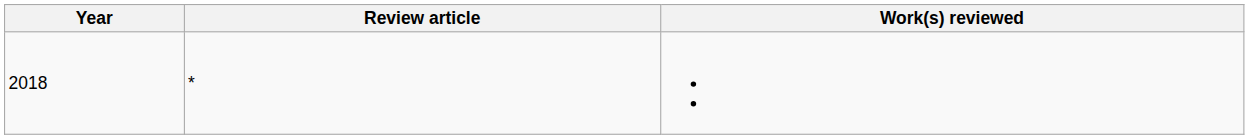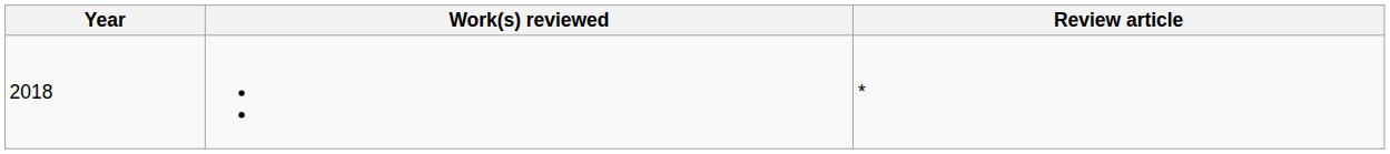columns swapped: Review article <-> Work(s) reviewed
